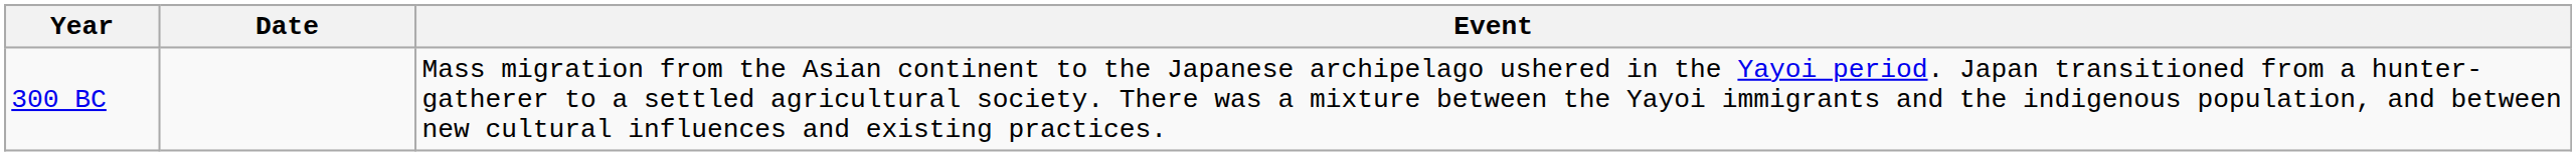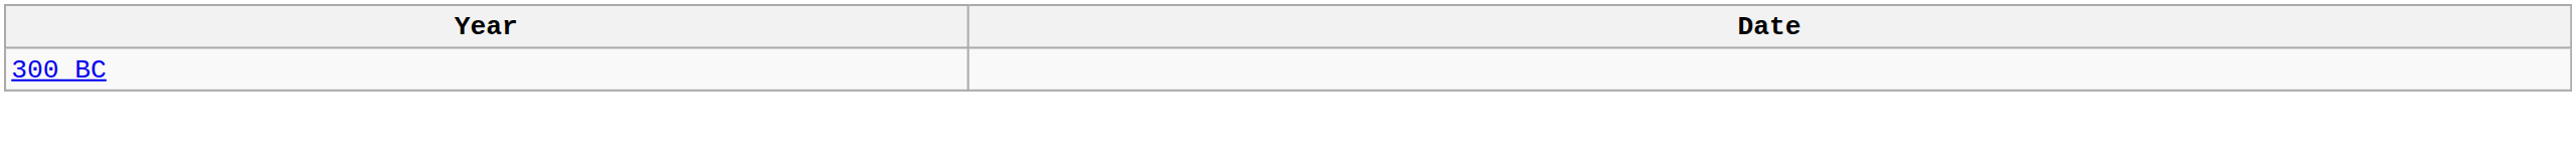- column: Event | Mass migration from the Asian continent to the Japanese archipelago ushered in the Yayoi period. Japan transitioned from a hunter-gatherer to a settled agricultural society. There was a mixture between the Yayoi immigrants and the indigenous population, and between new cultural influences and existing practices.
